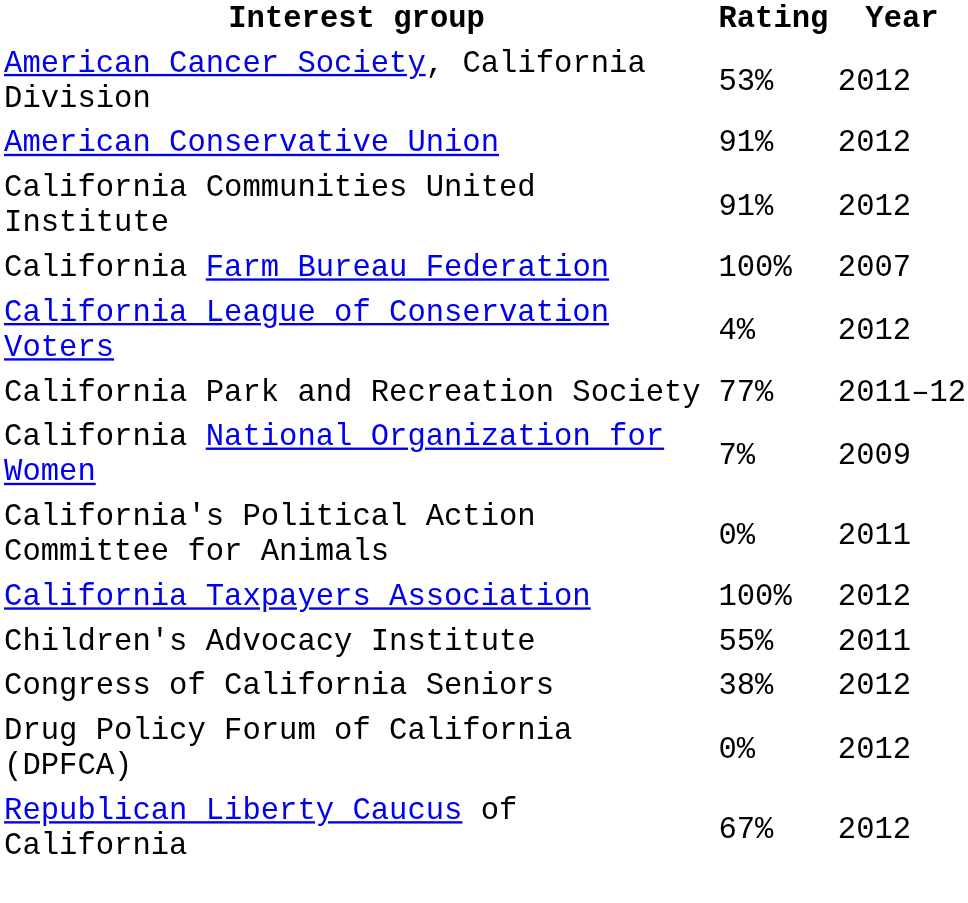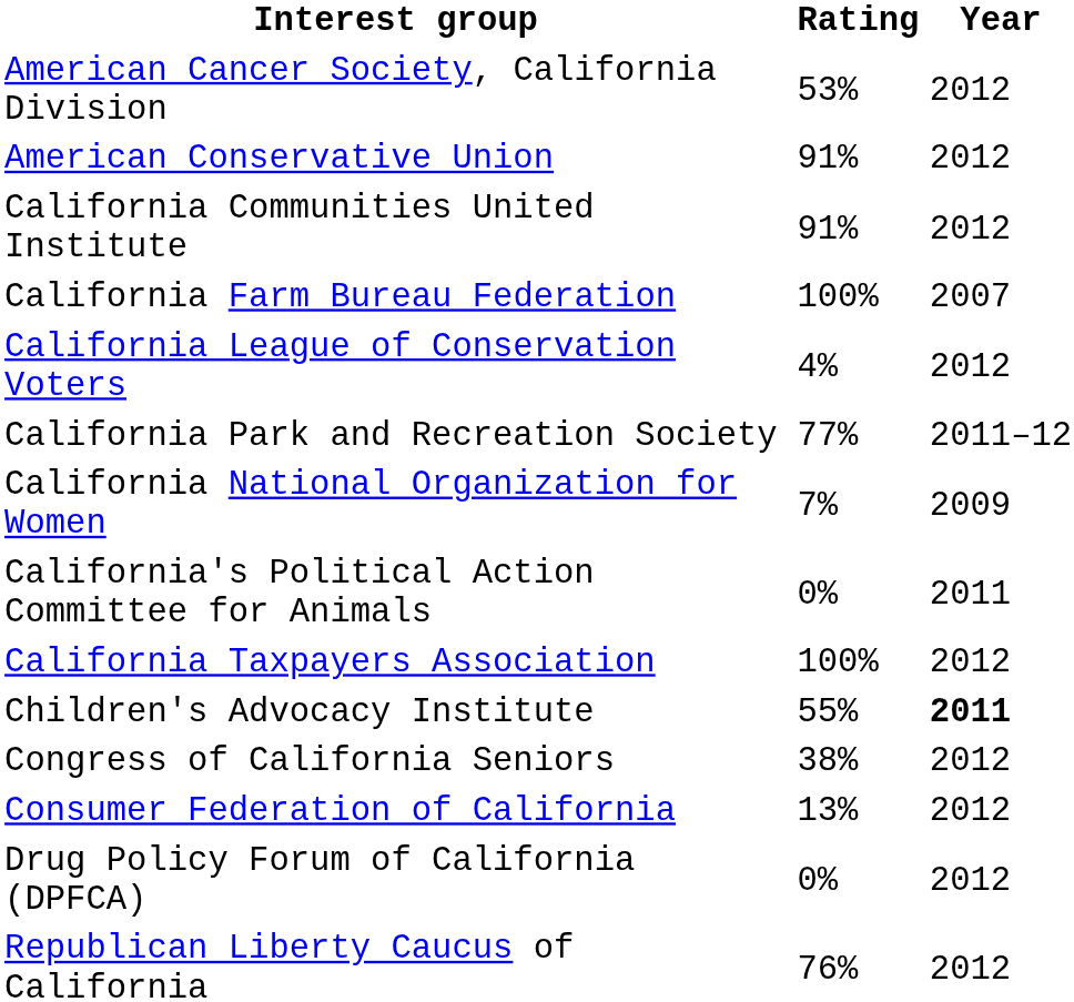Children's Advocacy Institute | Year: normal -> bold
+ row: Consumer Federation of California | 13% | 2012
Republican Liberty Caucus of California | Rating: 67% -> 76%
